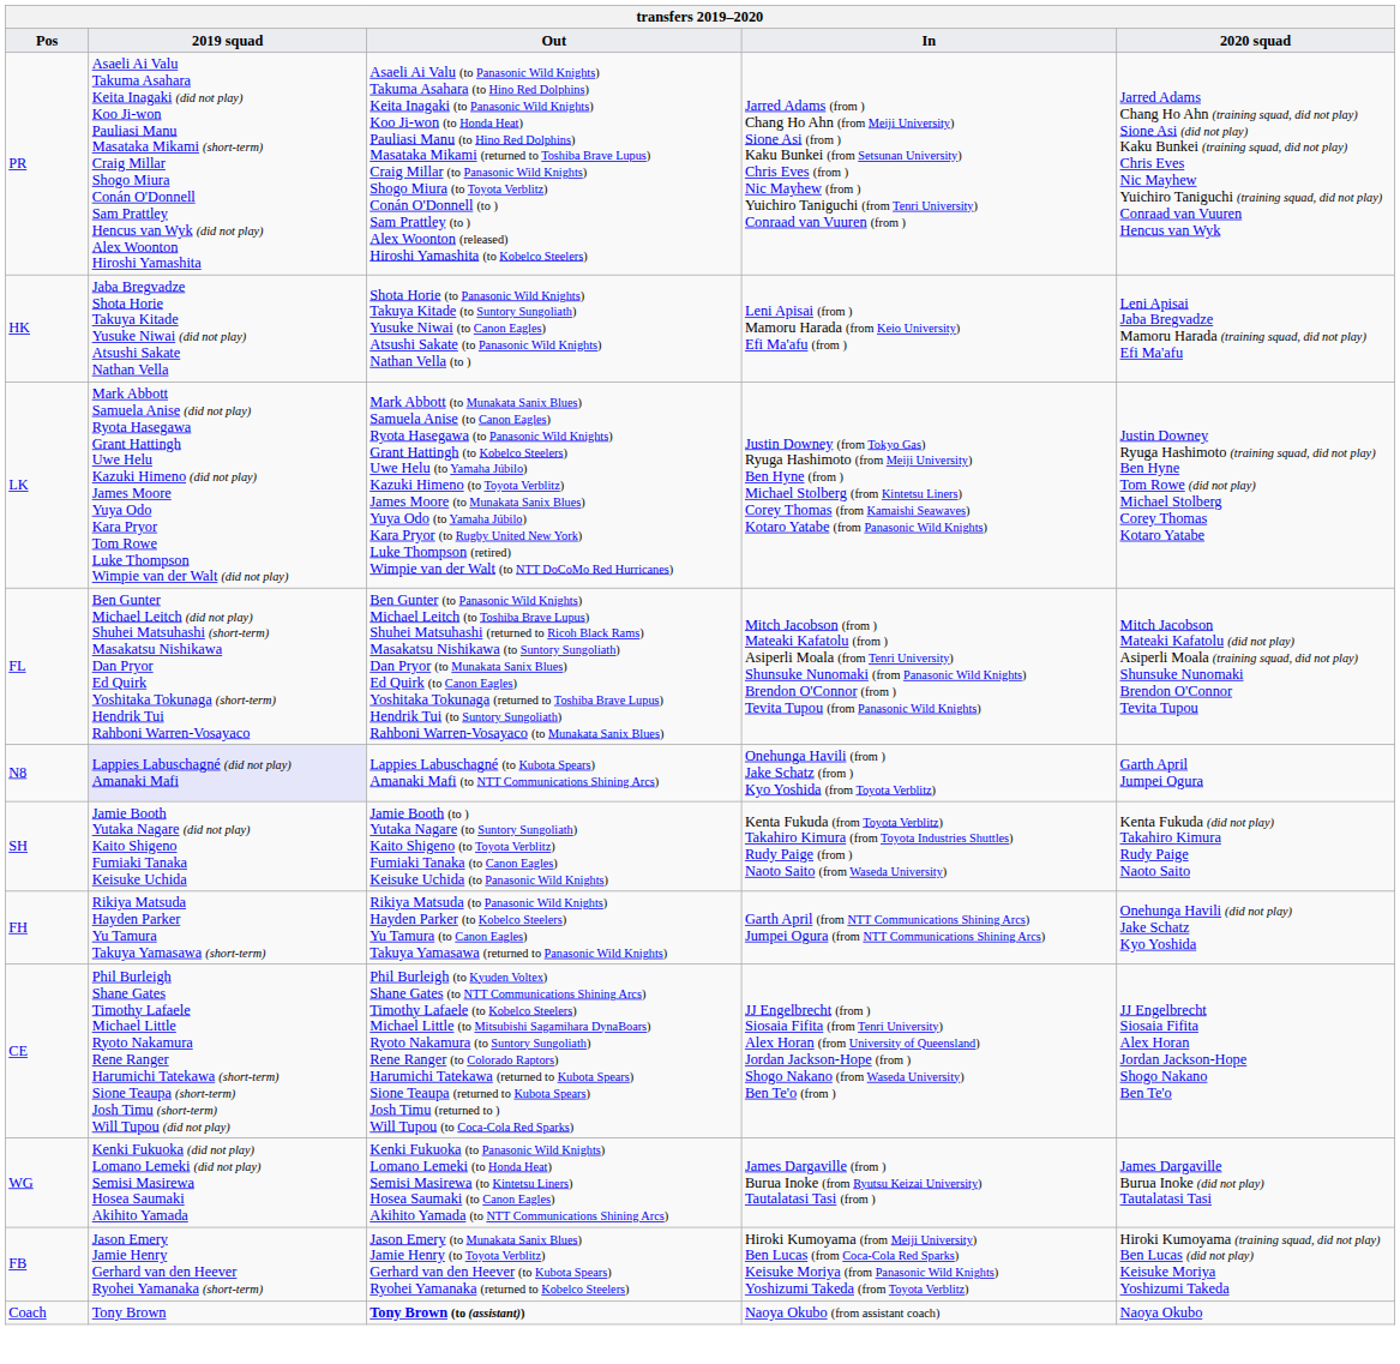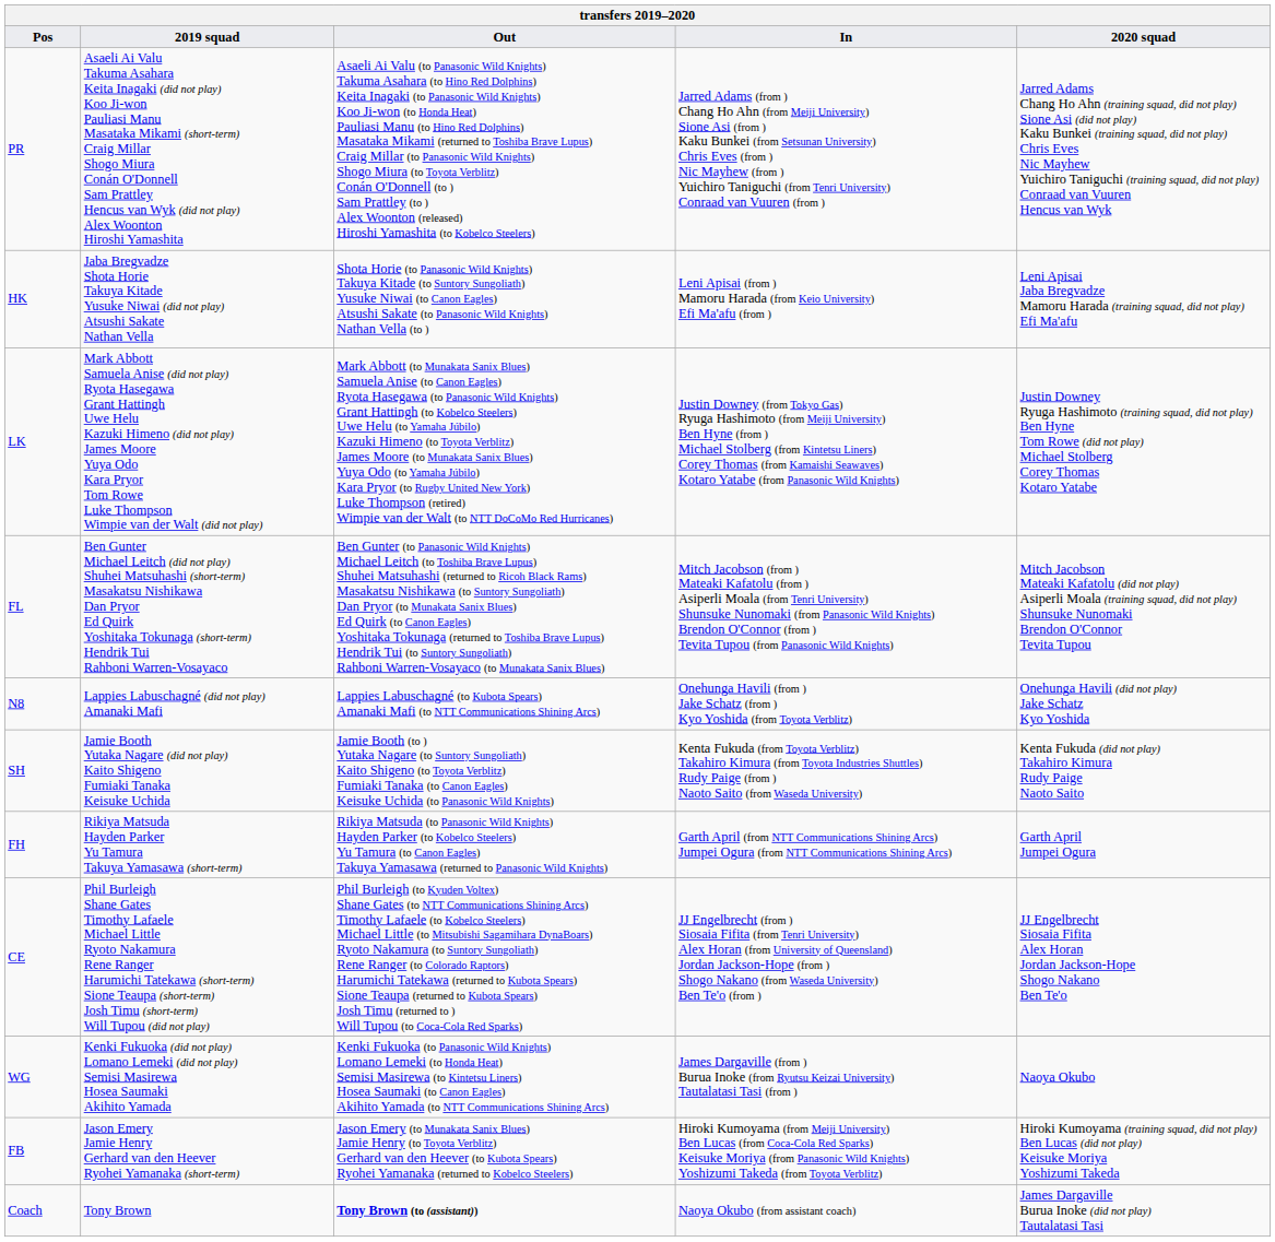N8 | 2019 squad: lavender background -> no background
N8 | 2020 squad: Garth April Jumpei Ogura -> Onehunga Havili (did not play) Jake Schatz Kyo Yoshida
FH | 2020 squad: Onehunga Havili (did not play) Jake Schatz Kyo Yoshida -> Garth April Jumpei Ogura
WG | 2020 squad: James Dargaville Burua Inoke (did not play) Tautalatasi Tasi -> Naoya Okubo
Coach | 2020 squad: Naoya Okubo -> James Dargaville Burua Inoke (did not play) Tautalatasi Tasi
